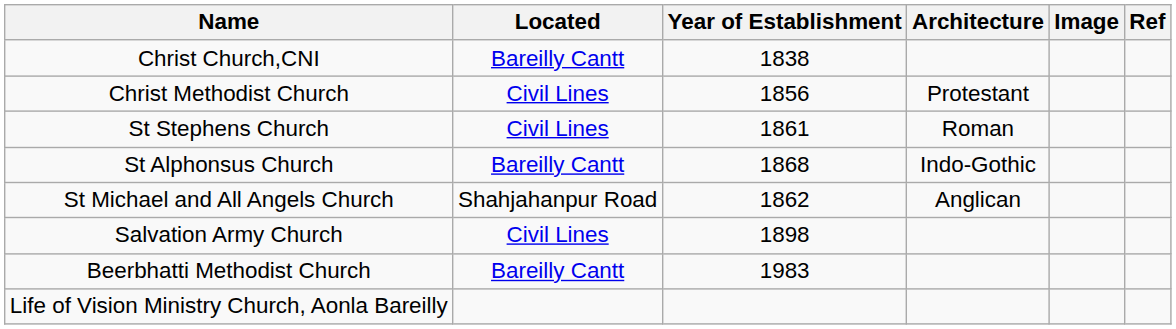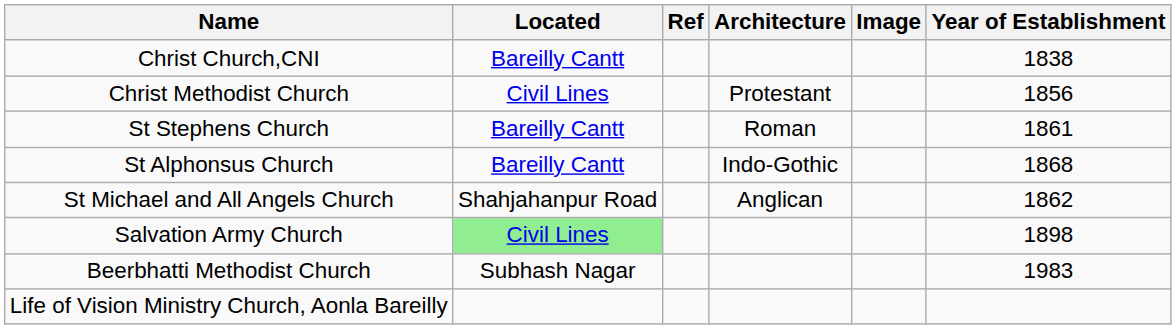columns swapped: Year of Establishment <-> Ref
St Stephens Church | Located: Civil Lines -> Bareilly Cantt
Salvation Army Church | Located: no background -> lightgreen background
Beerbhatti Methodist Church | Located: Bareilly Cantt -> Subhash Nagar
